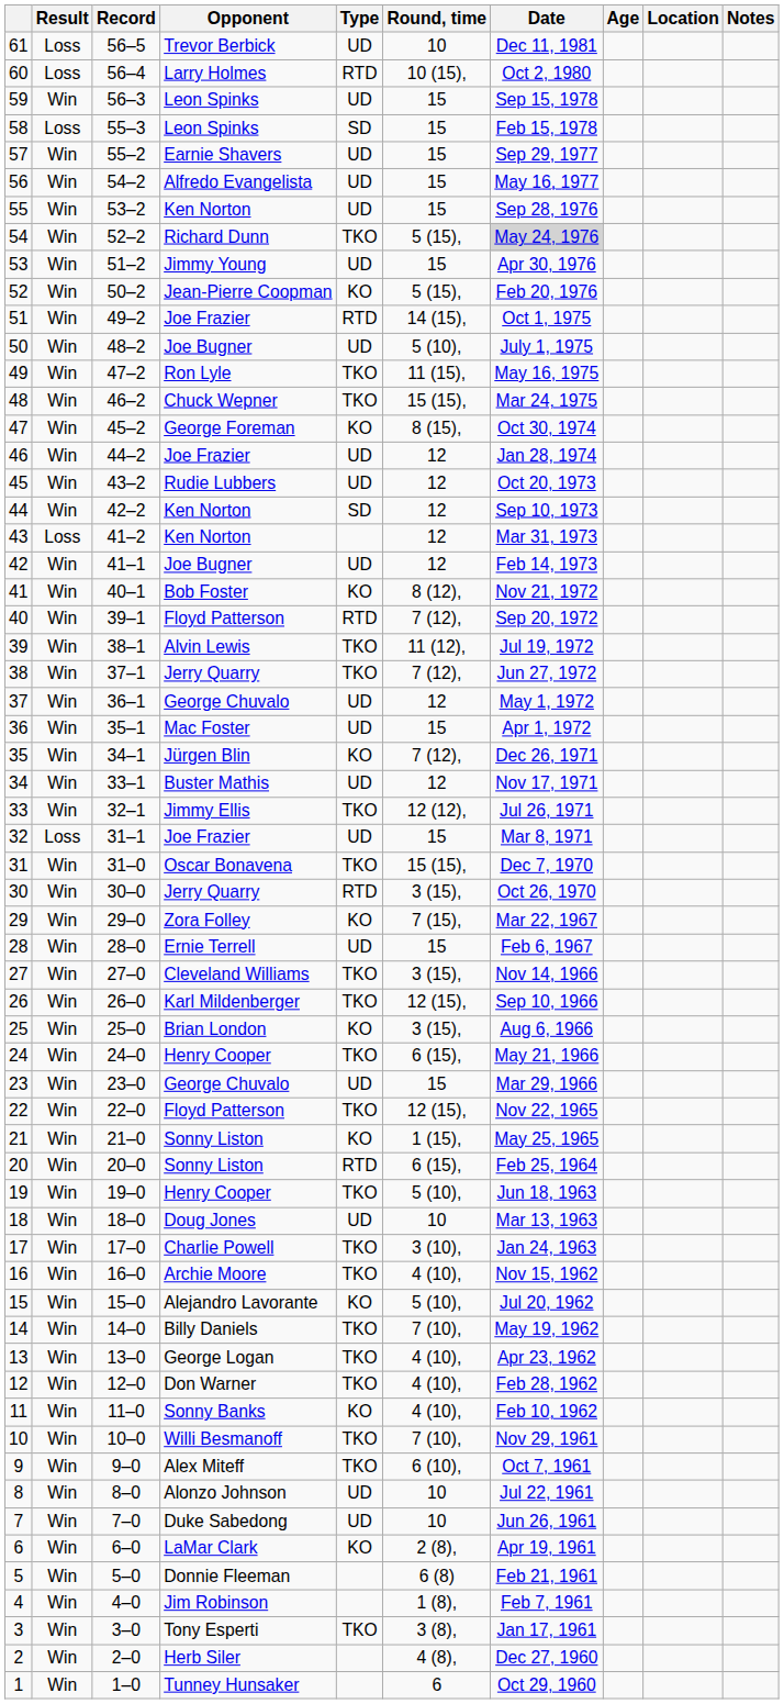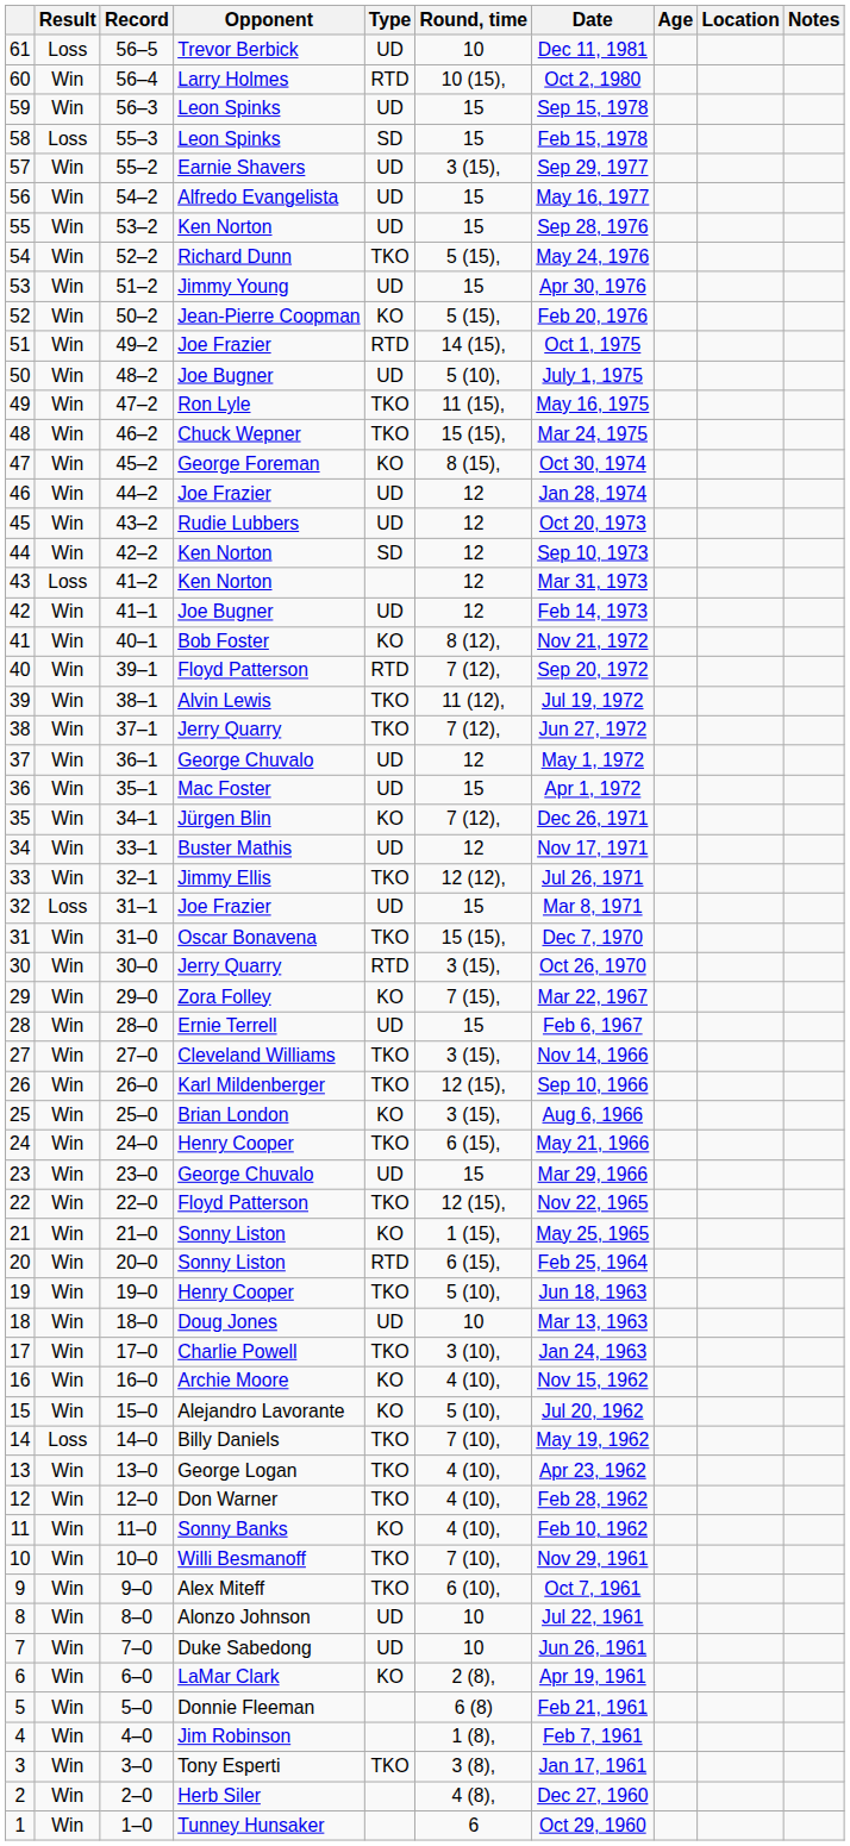60 | Result: Loss -> Win
57 | Round, time: 15 -> 3 (15),
54 | Date: lightgrey background -> no background
16 | Type: TKO -> KO
14 | Result: Win -> Loss
